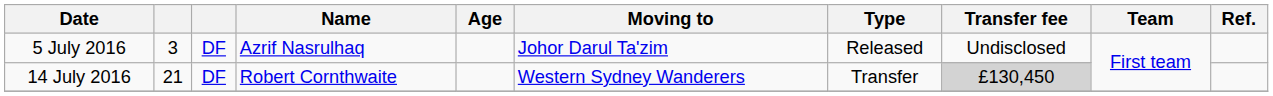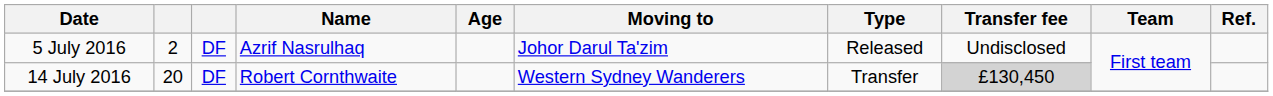5 July 2016 | column 2: 3 -> 2
14 July 2016 | column 2: 21 -> 20
